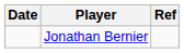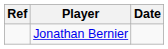columns swapped: Date <-> Ref
